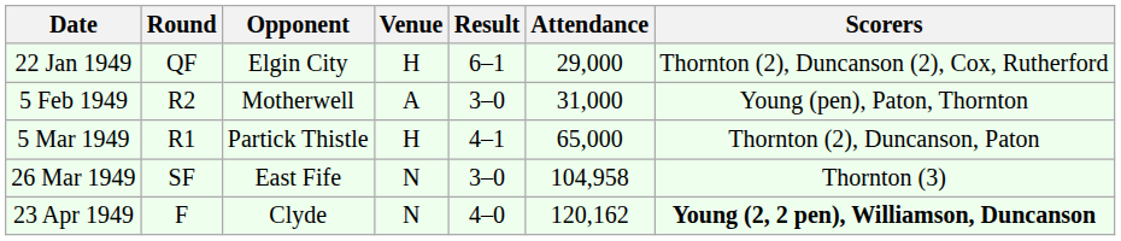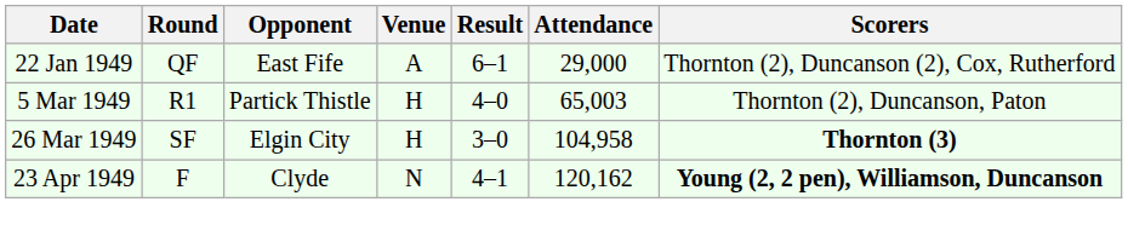22 Jan 1949 | Opponent: Elgin City -> East Fife
22 Jan 1949 | Venue: H -> A
- row: 5 Feb 1949 | R2 | Motherwell | A | 3–0 | 31,000 | Young (pen), Paton, Thornton
5 Mar 1949 | Result: 4–1 -> 4–0
5 Mar 1949 | Attendance: 65,000 -> 65,003
26 Mar 1949 | Opponent: East Fife -> Elgin City
26 Mar 1949 | Venue: N -> H
26 Mar 1949 | Scorers: normal -> bold
23 Apr 1949 | Result: 4–0 -> 4–1
